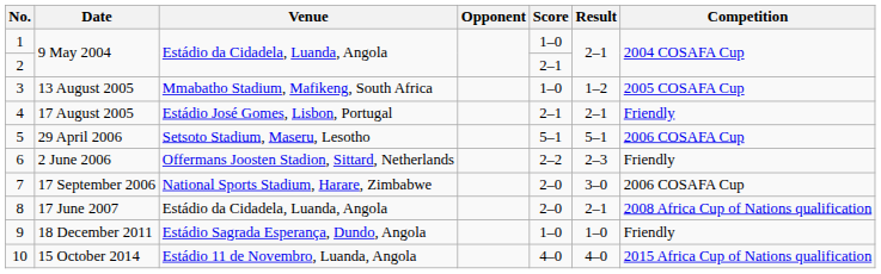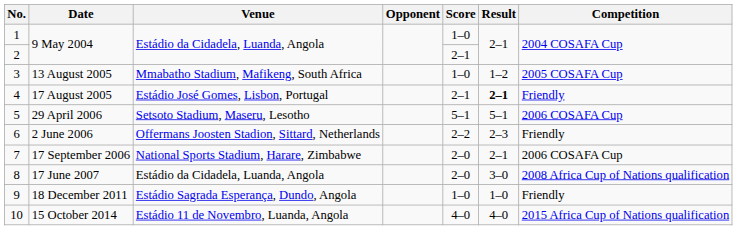17 August 2005 | Result: normal -> bold
17 September 2006 | Result: 3–0 -> 2–1
17 June 2007 | Result: 2–1 -> 3–0
